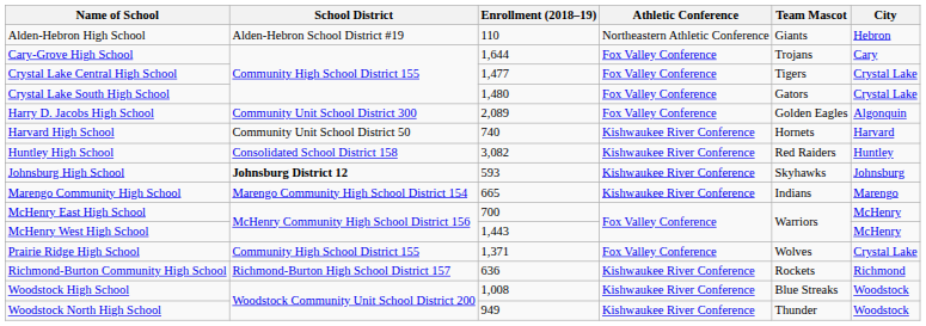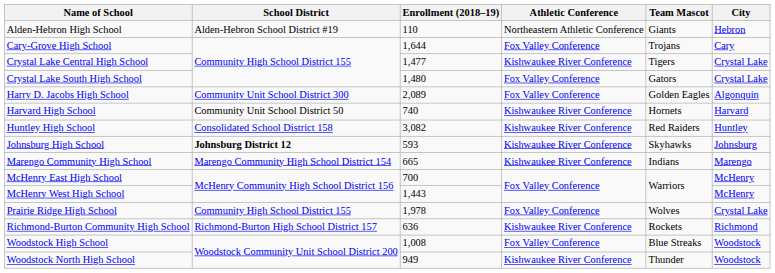Crystal Lake Central High School | Athletic Conference: Fox Valley Conference -> Kishwaukee River Conference
Prairie Ridge High School | Enrollment (2018–19): 1,371 -> 1,978
Woodstock High School | Athletic Conference: Kishwaukee River Conference -> Fox Valley Conference
